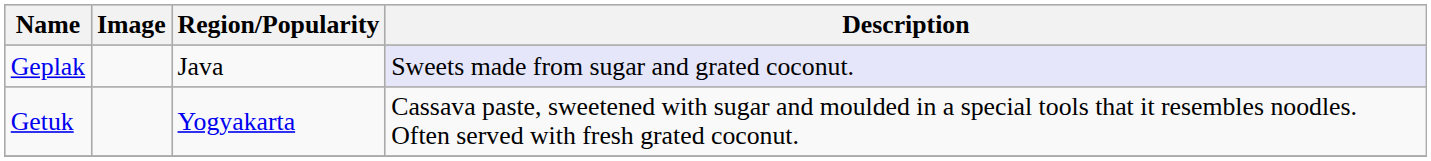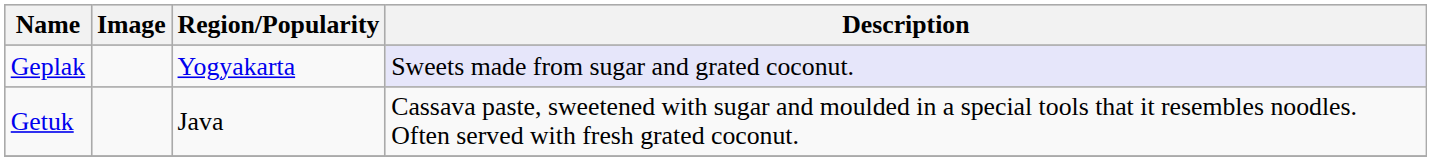Geplak | Region/Popularity: Java -> Yogyakarta
Getuk | Region/Popularity: Yogyakarta -> Java
